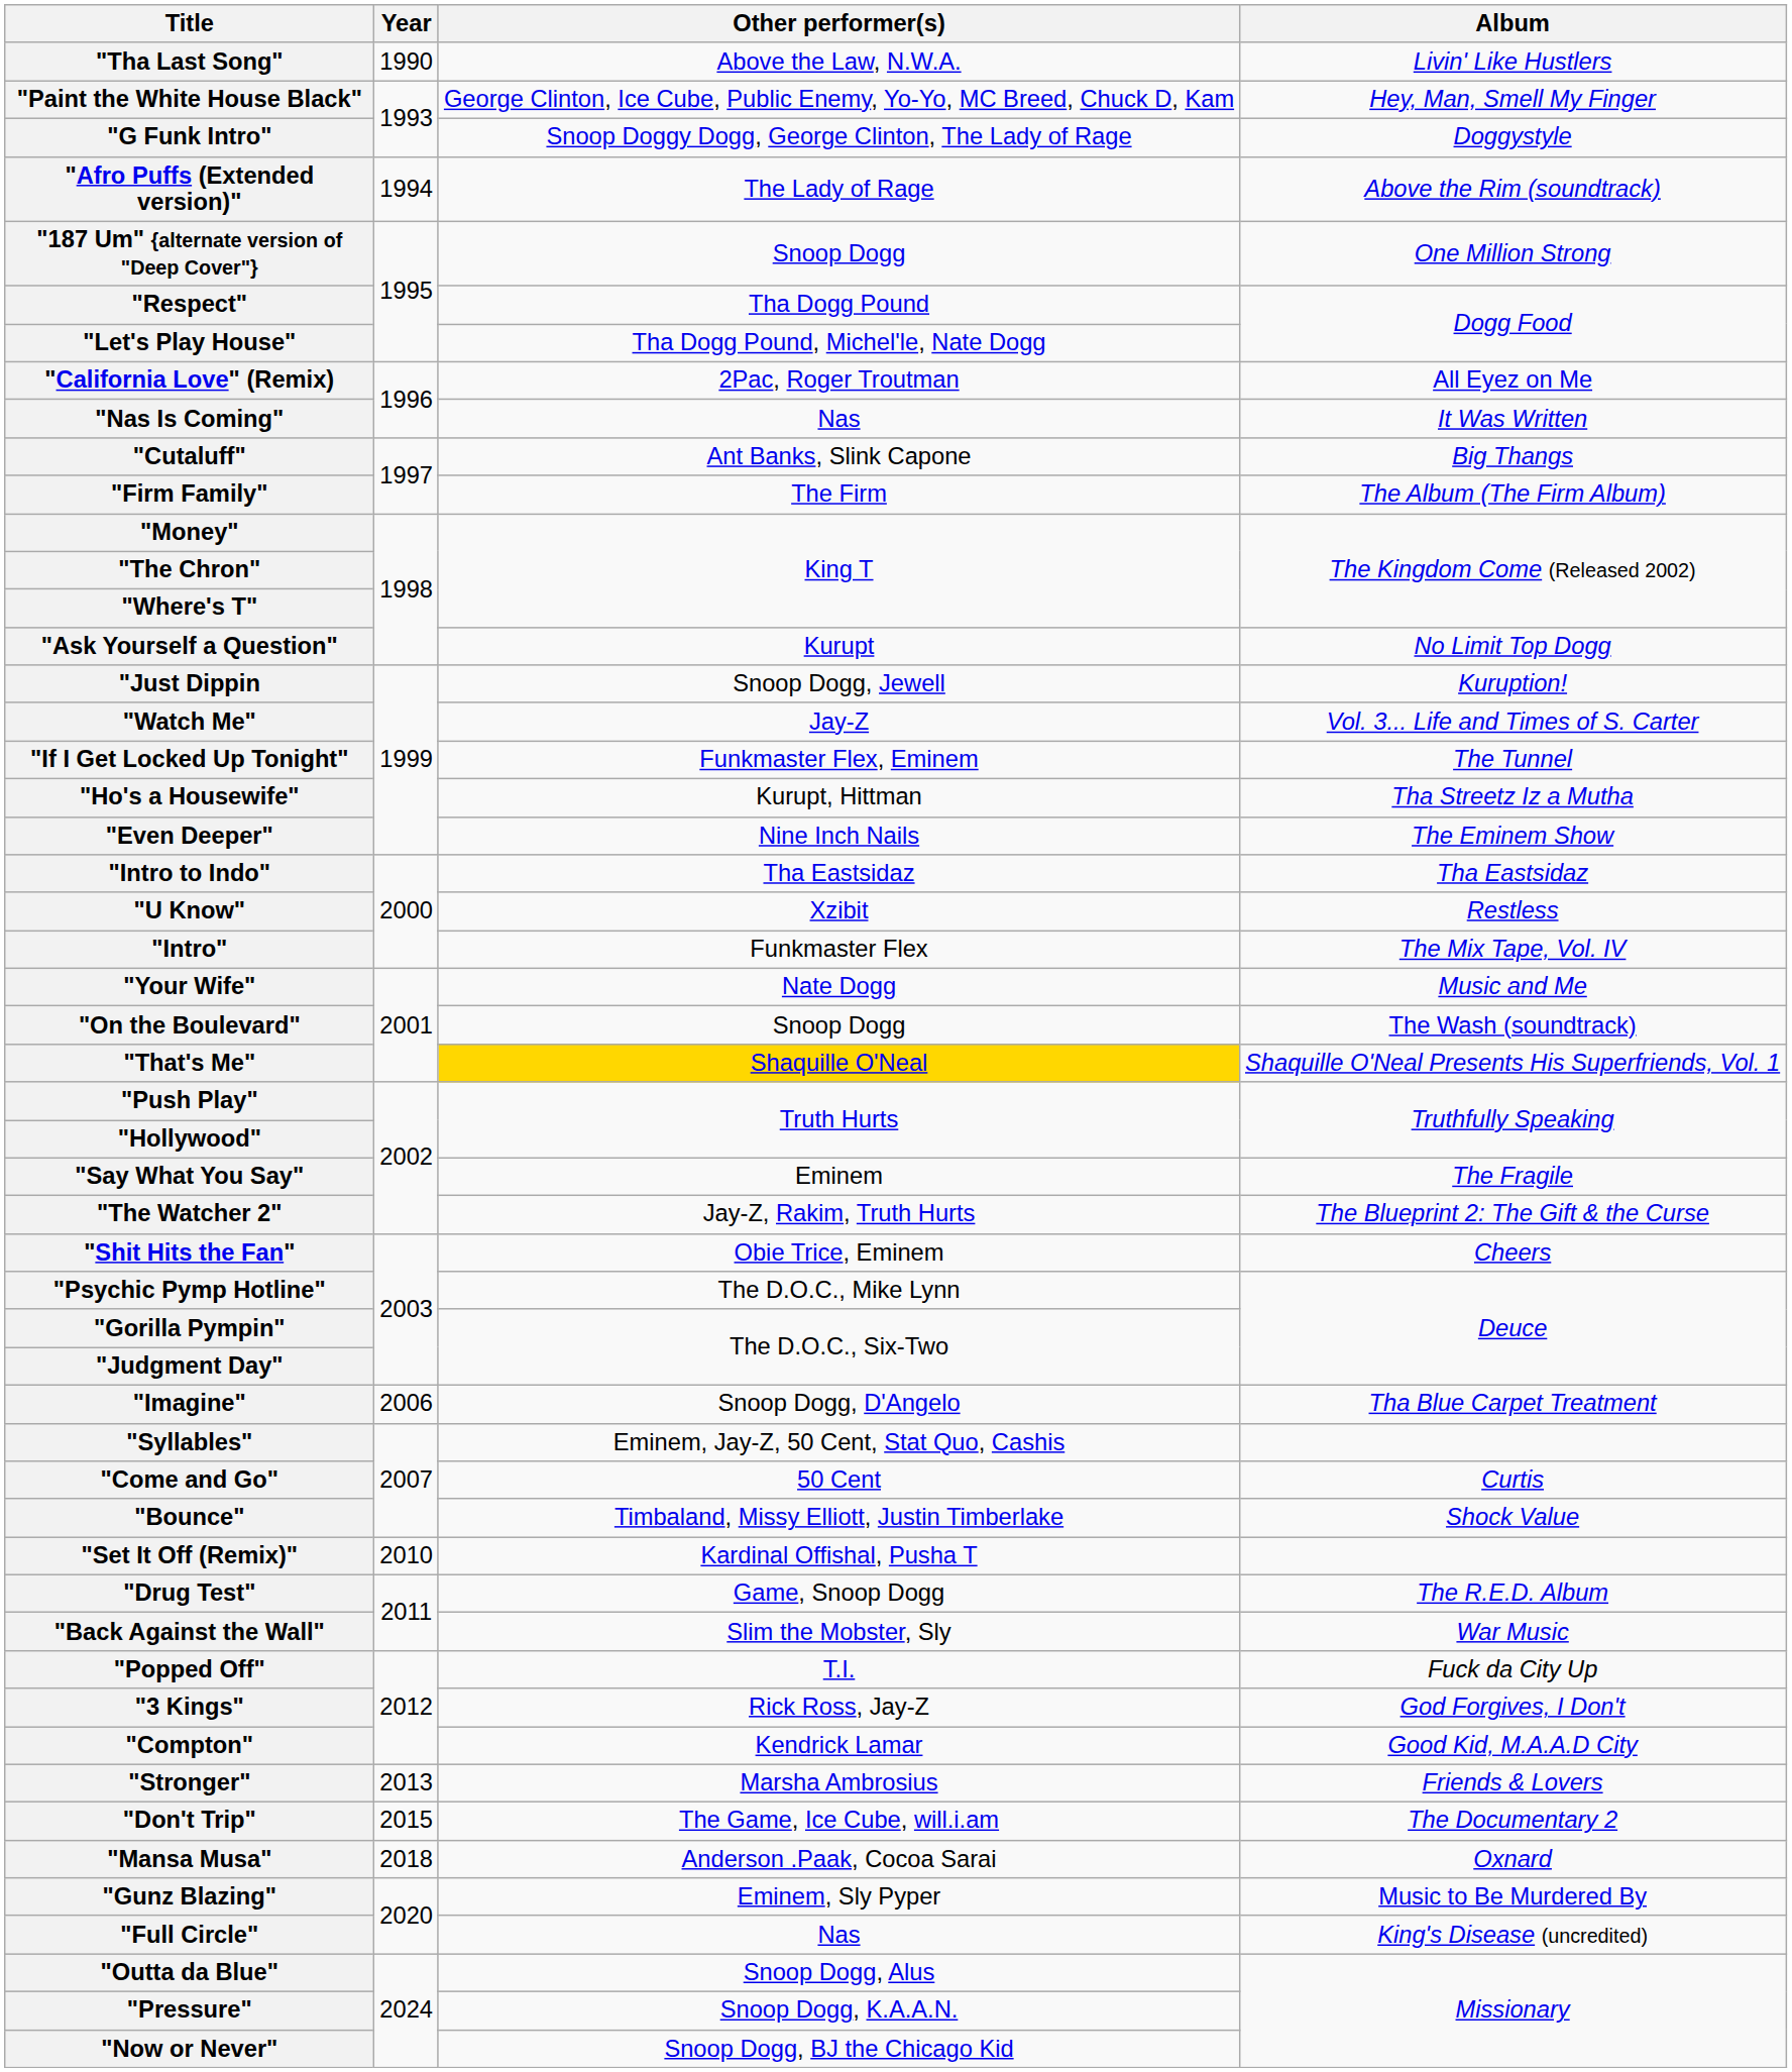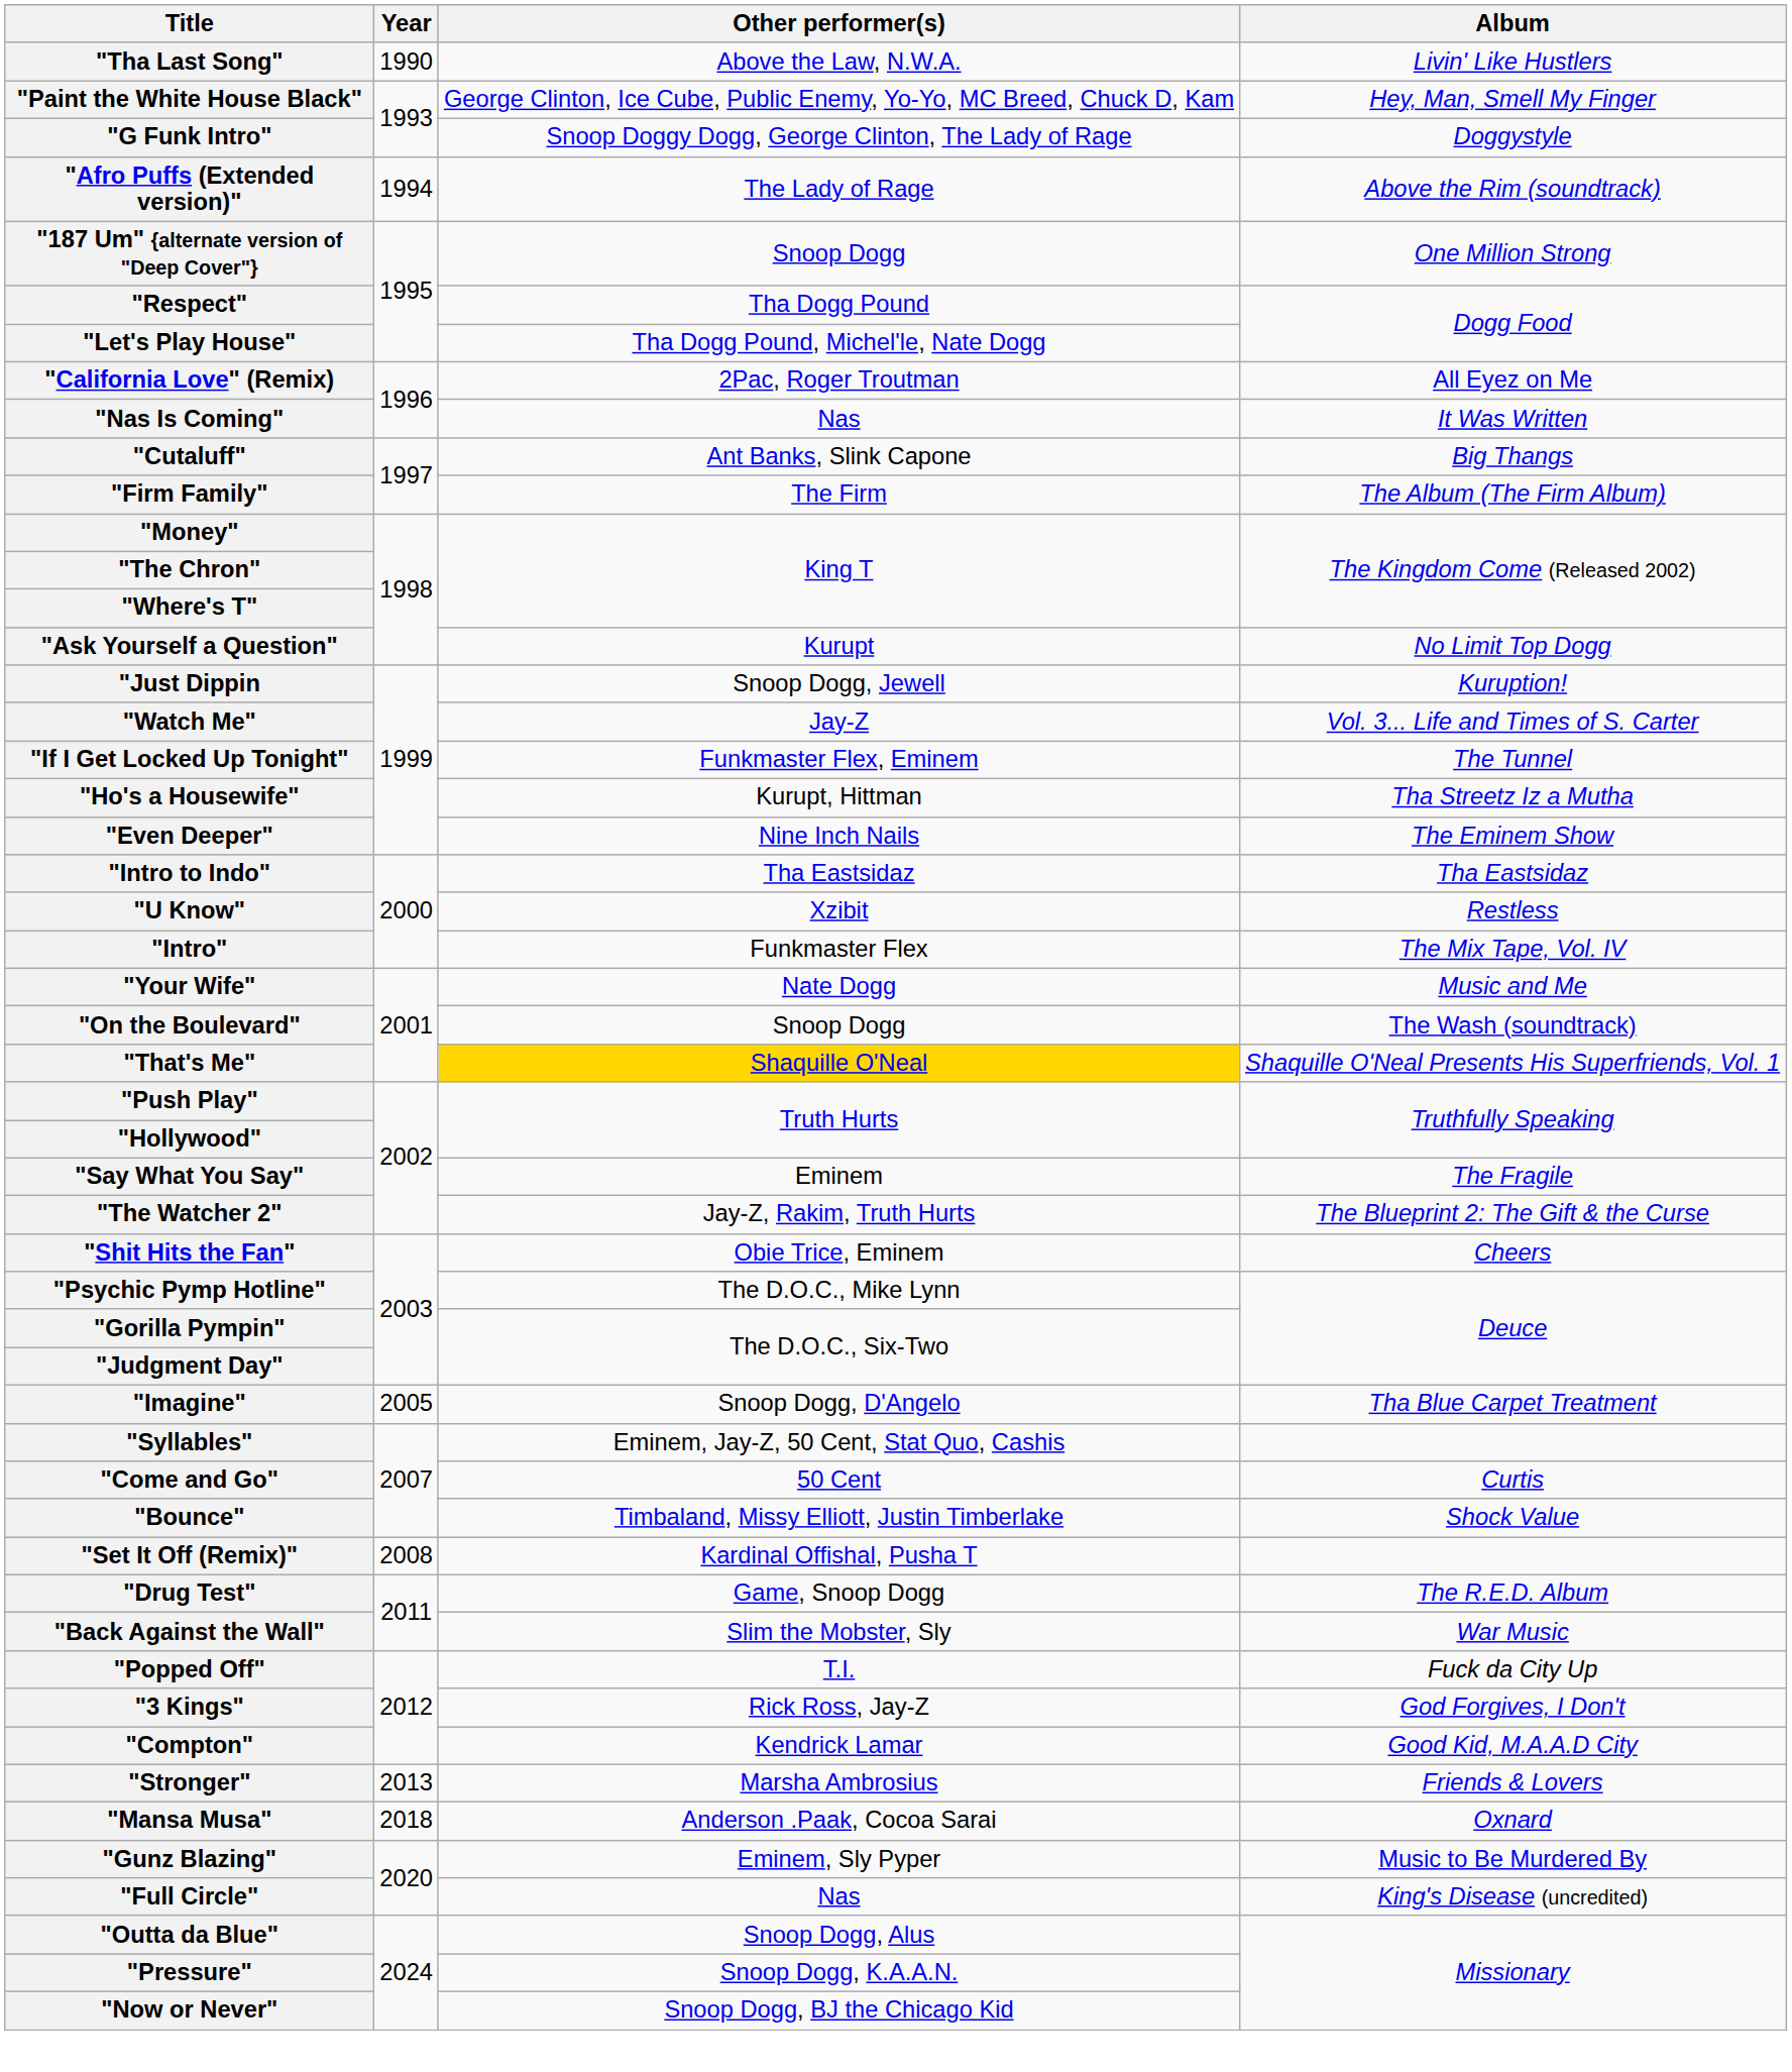"Imagine" | Year: 2006 -> 2005
"Set It Off (Remix)" | Year: 2010 -> 2008
- row: "Don't Trip" | 2015 | The Game, Ice Cube, will.i.am | The Documentary 2
